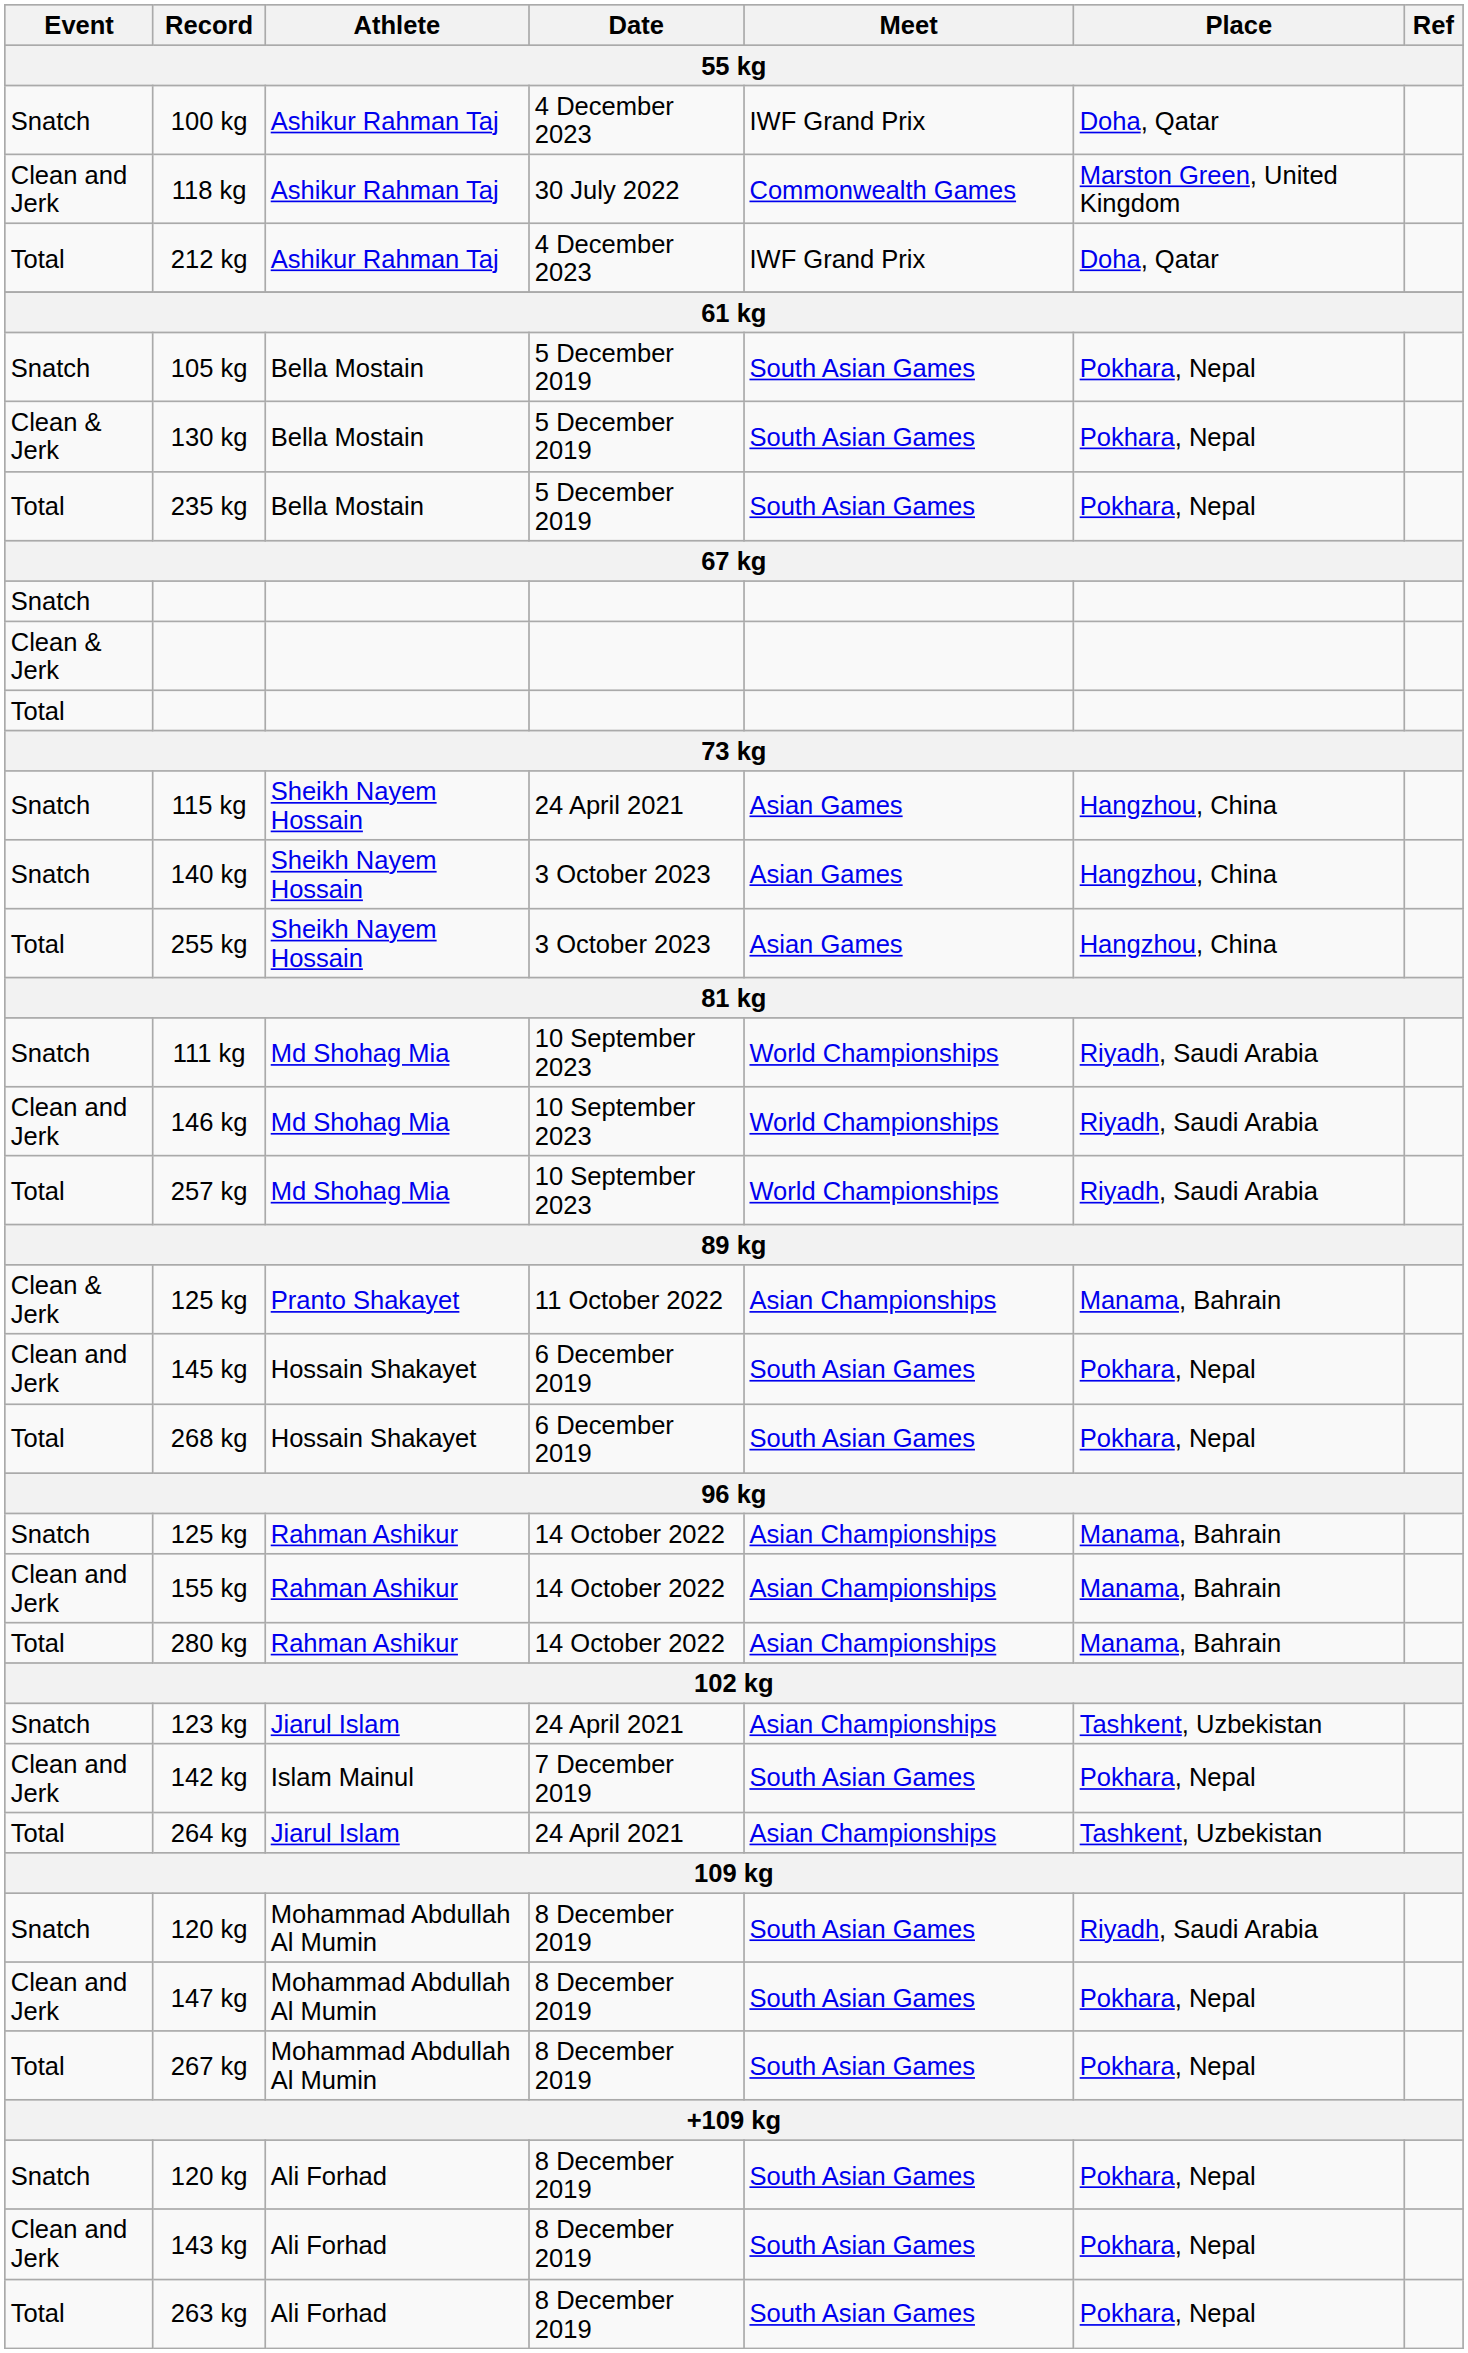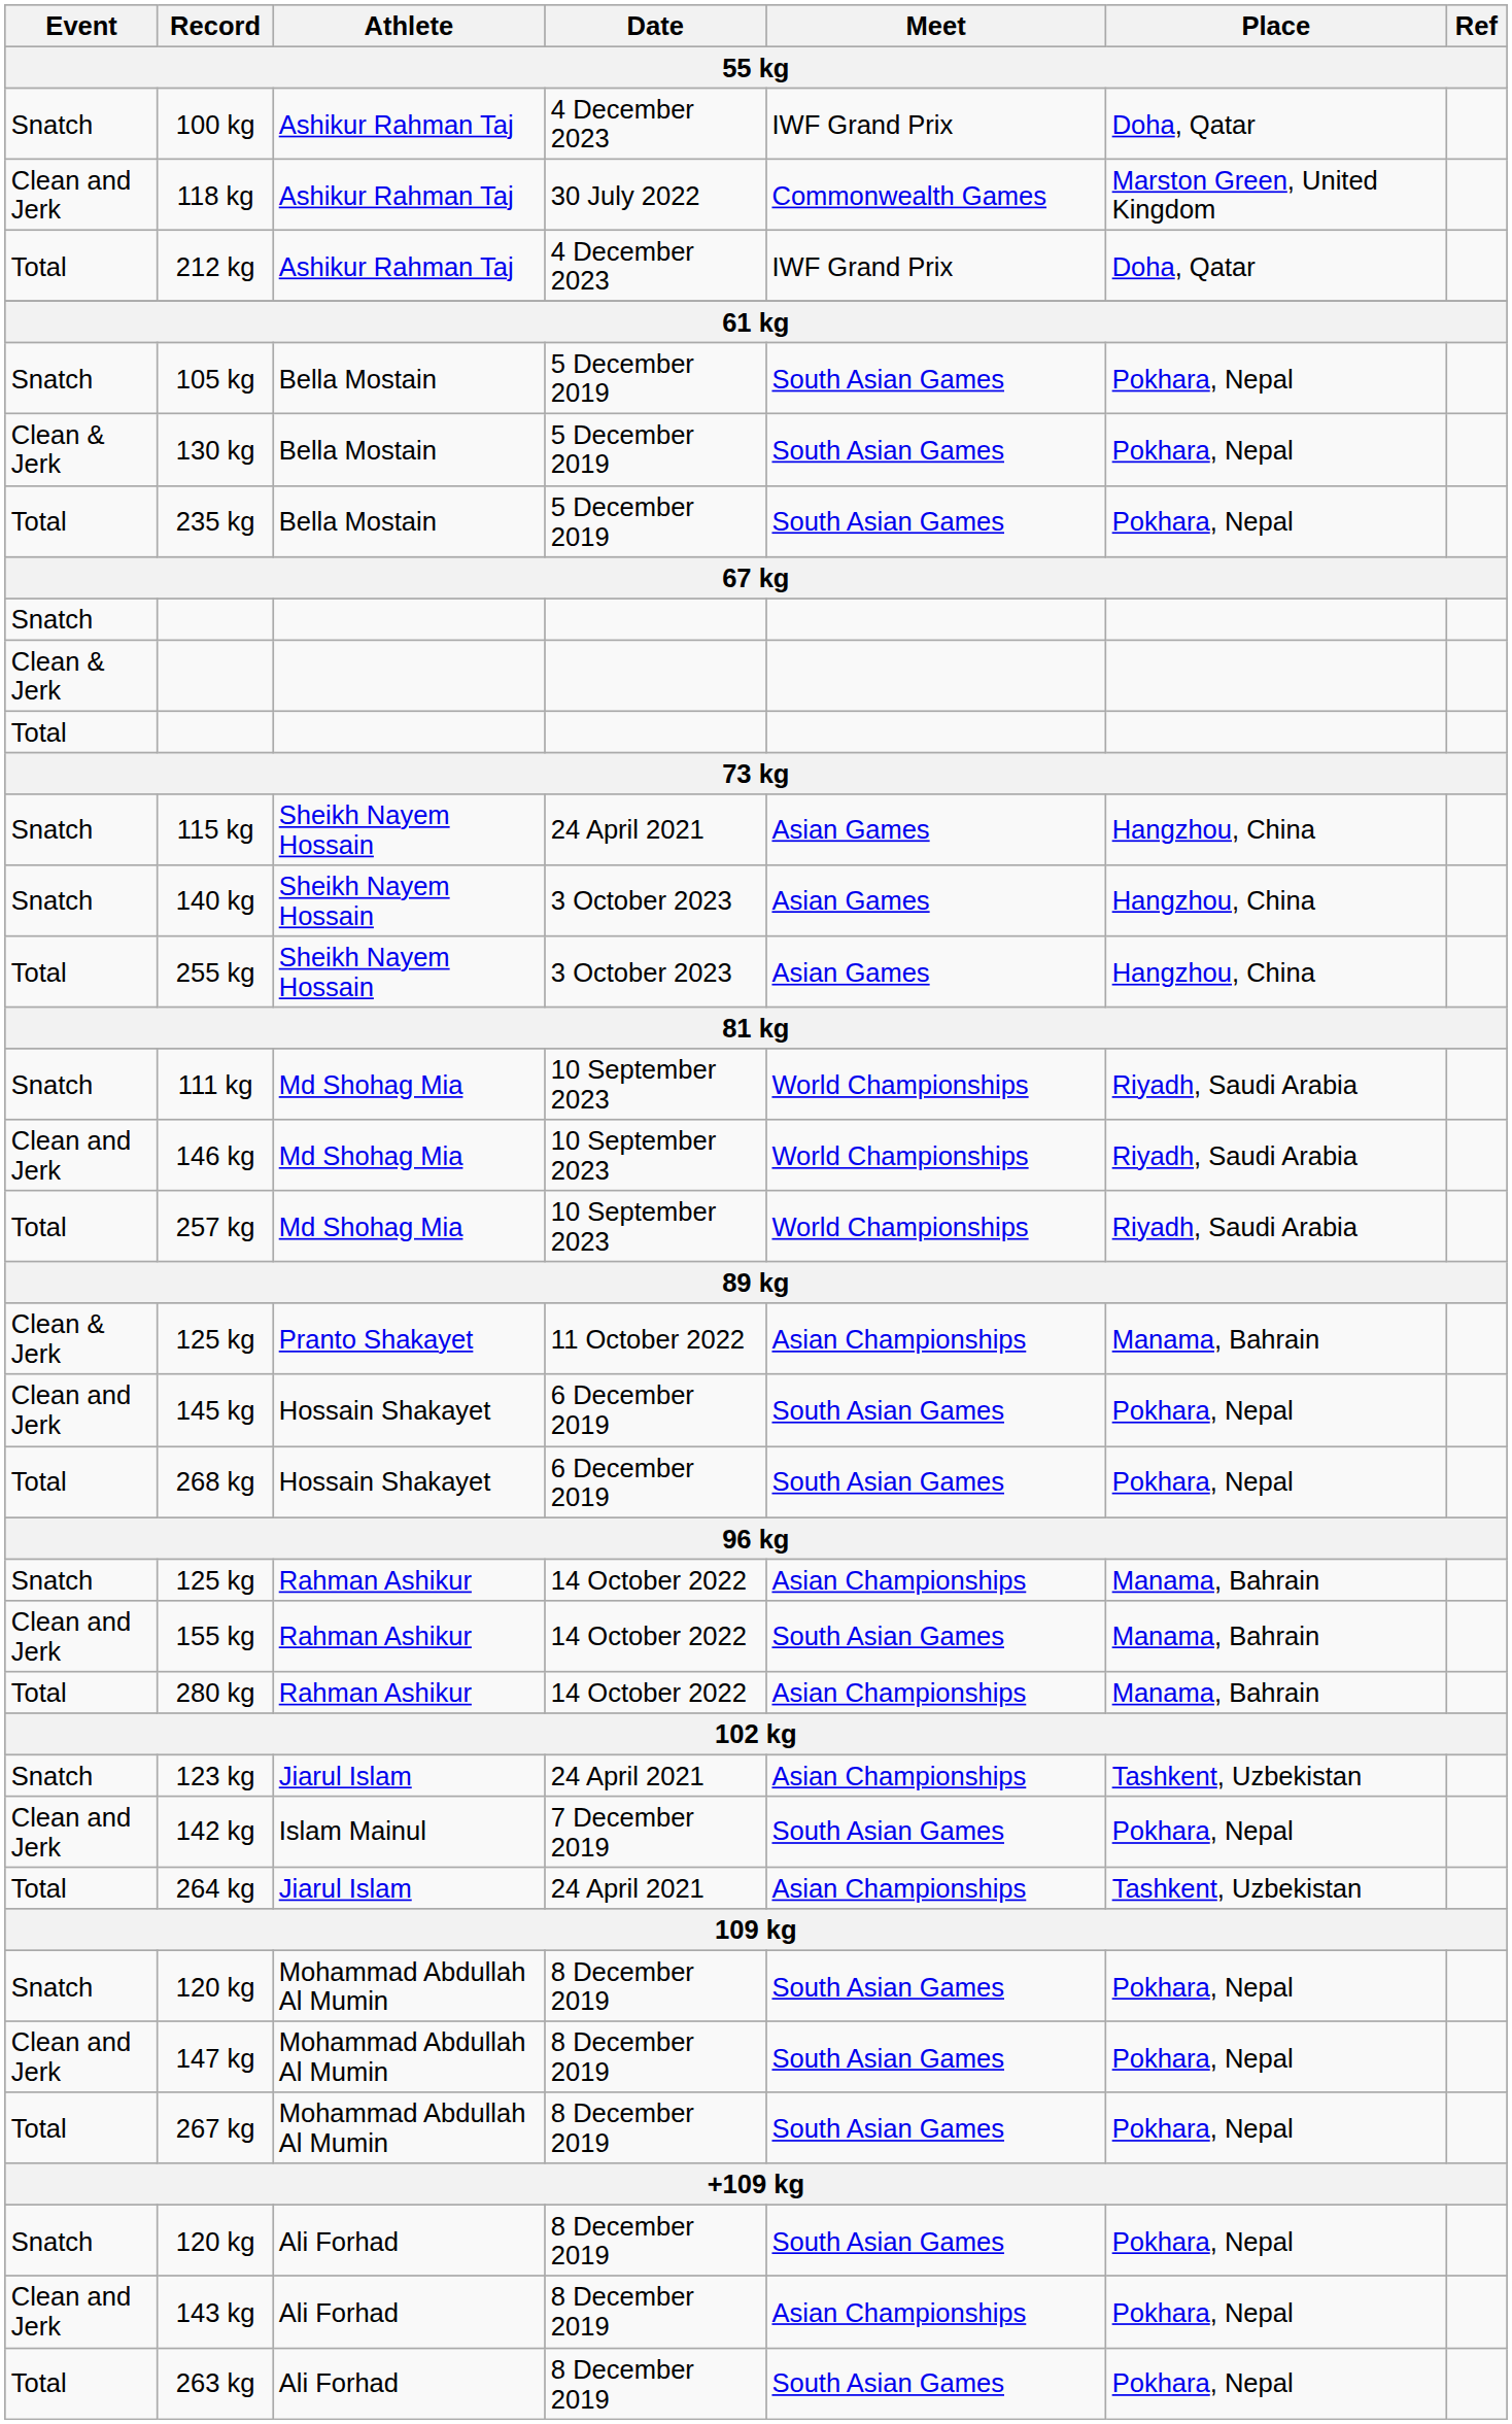155 kg | Meet: Asian Championships -> South Asian Games
120 kg / Mohammad Abdullah Al Mumin | Place: Riyadh, Saudi Arabia -> Pokhara, Nepal
143 kg | Meet: South Asian Games -> Asian Championships
